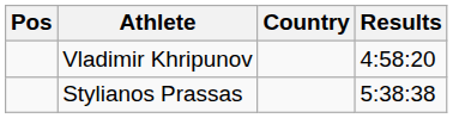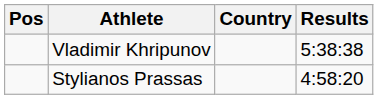Vladimir Khripunov | Results: 4:58:20 -> 5:38:38
Stylianos Prassas | Results: 5:38:38 -> 4:58:20
